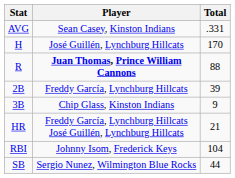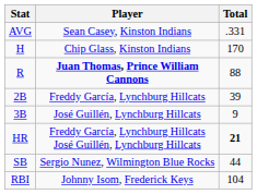H | Player: José Guillén, Lynchburg Hillcats -> Chip Glass, Kinston Indians
3B | Player: Chip Glass, Kinston Indians -> José Guillén, Lynchburg Hillcats
HR | Total: normal -> bold
rows swapped: RBI <-> SB
